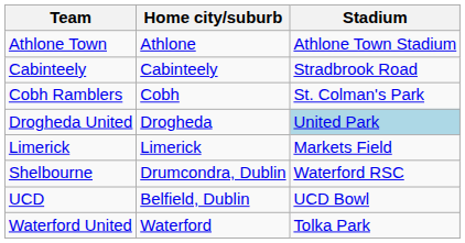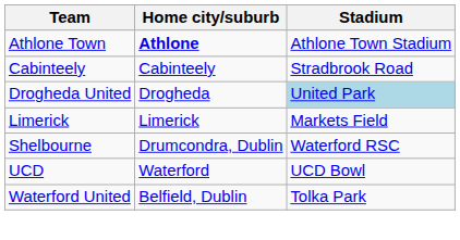Athlone Town | Home city/suburb: normal -> bold
- row: Cobh Ramblers | Cobh | St. Colman's Park
UCD | Home city/suburb: Belfield, Dublin -> Waterford
Waterford United | Home city/suburb: Waterford -> Belfield, Dublin
